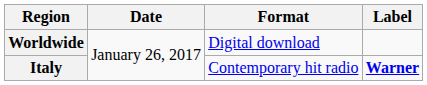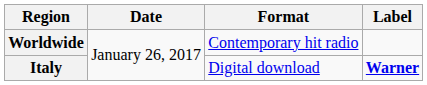Worldwide | Format: Digital download -> Contemporary hit radio
Italy | Format: Contemporary hit radio -> Digital download
